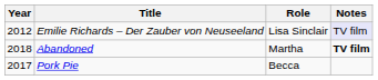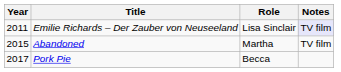Emilie Richards – Der Zauber von Neuseeland | Year: 2012 -> 2011
Abandoned | Year: 2018 -> 2015
Abandoned | Notes: bold -> normal
